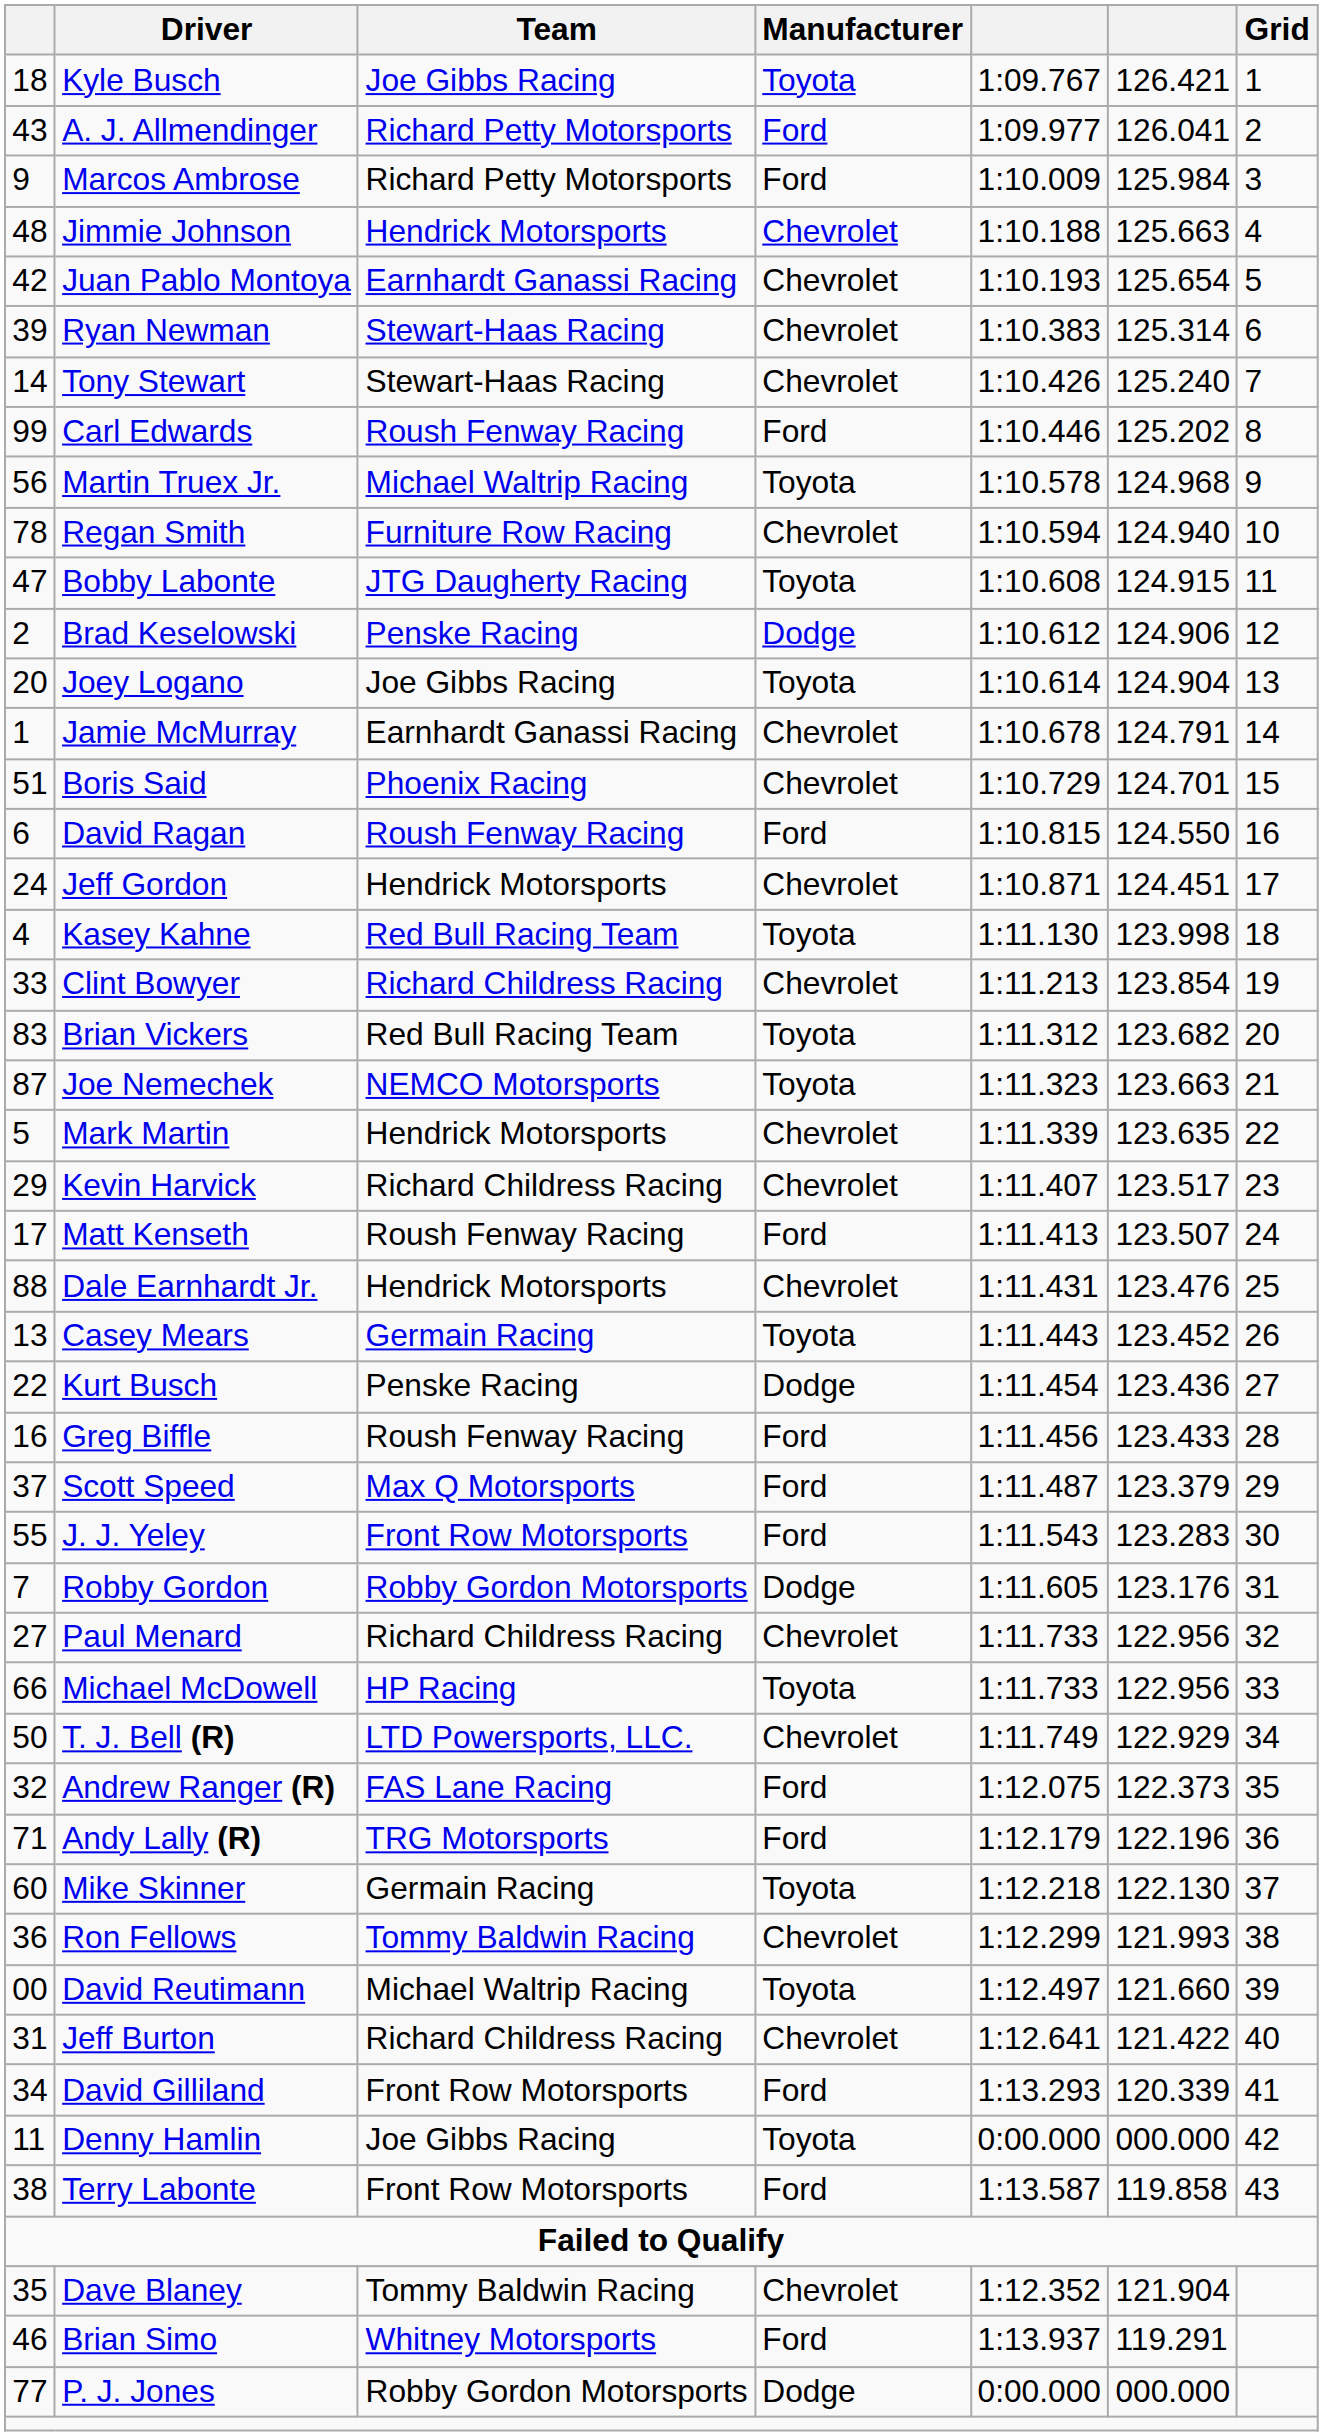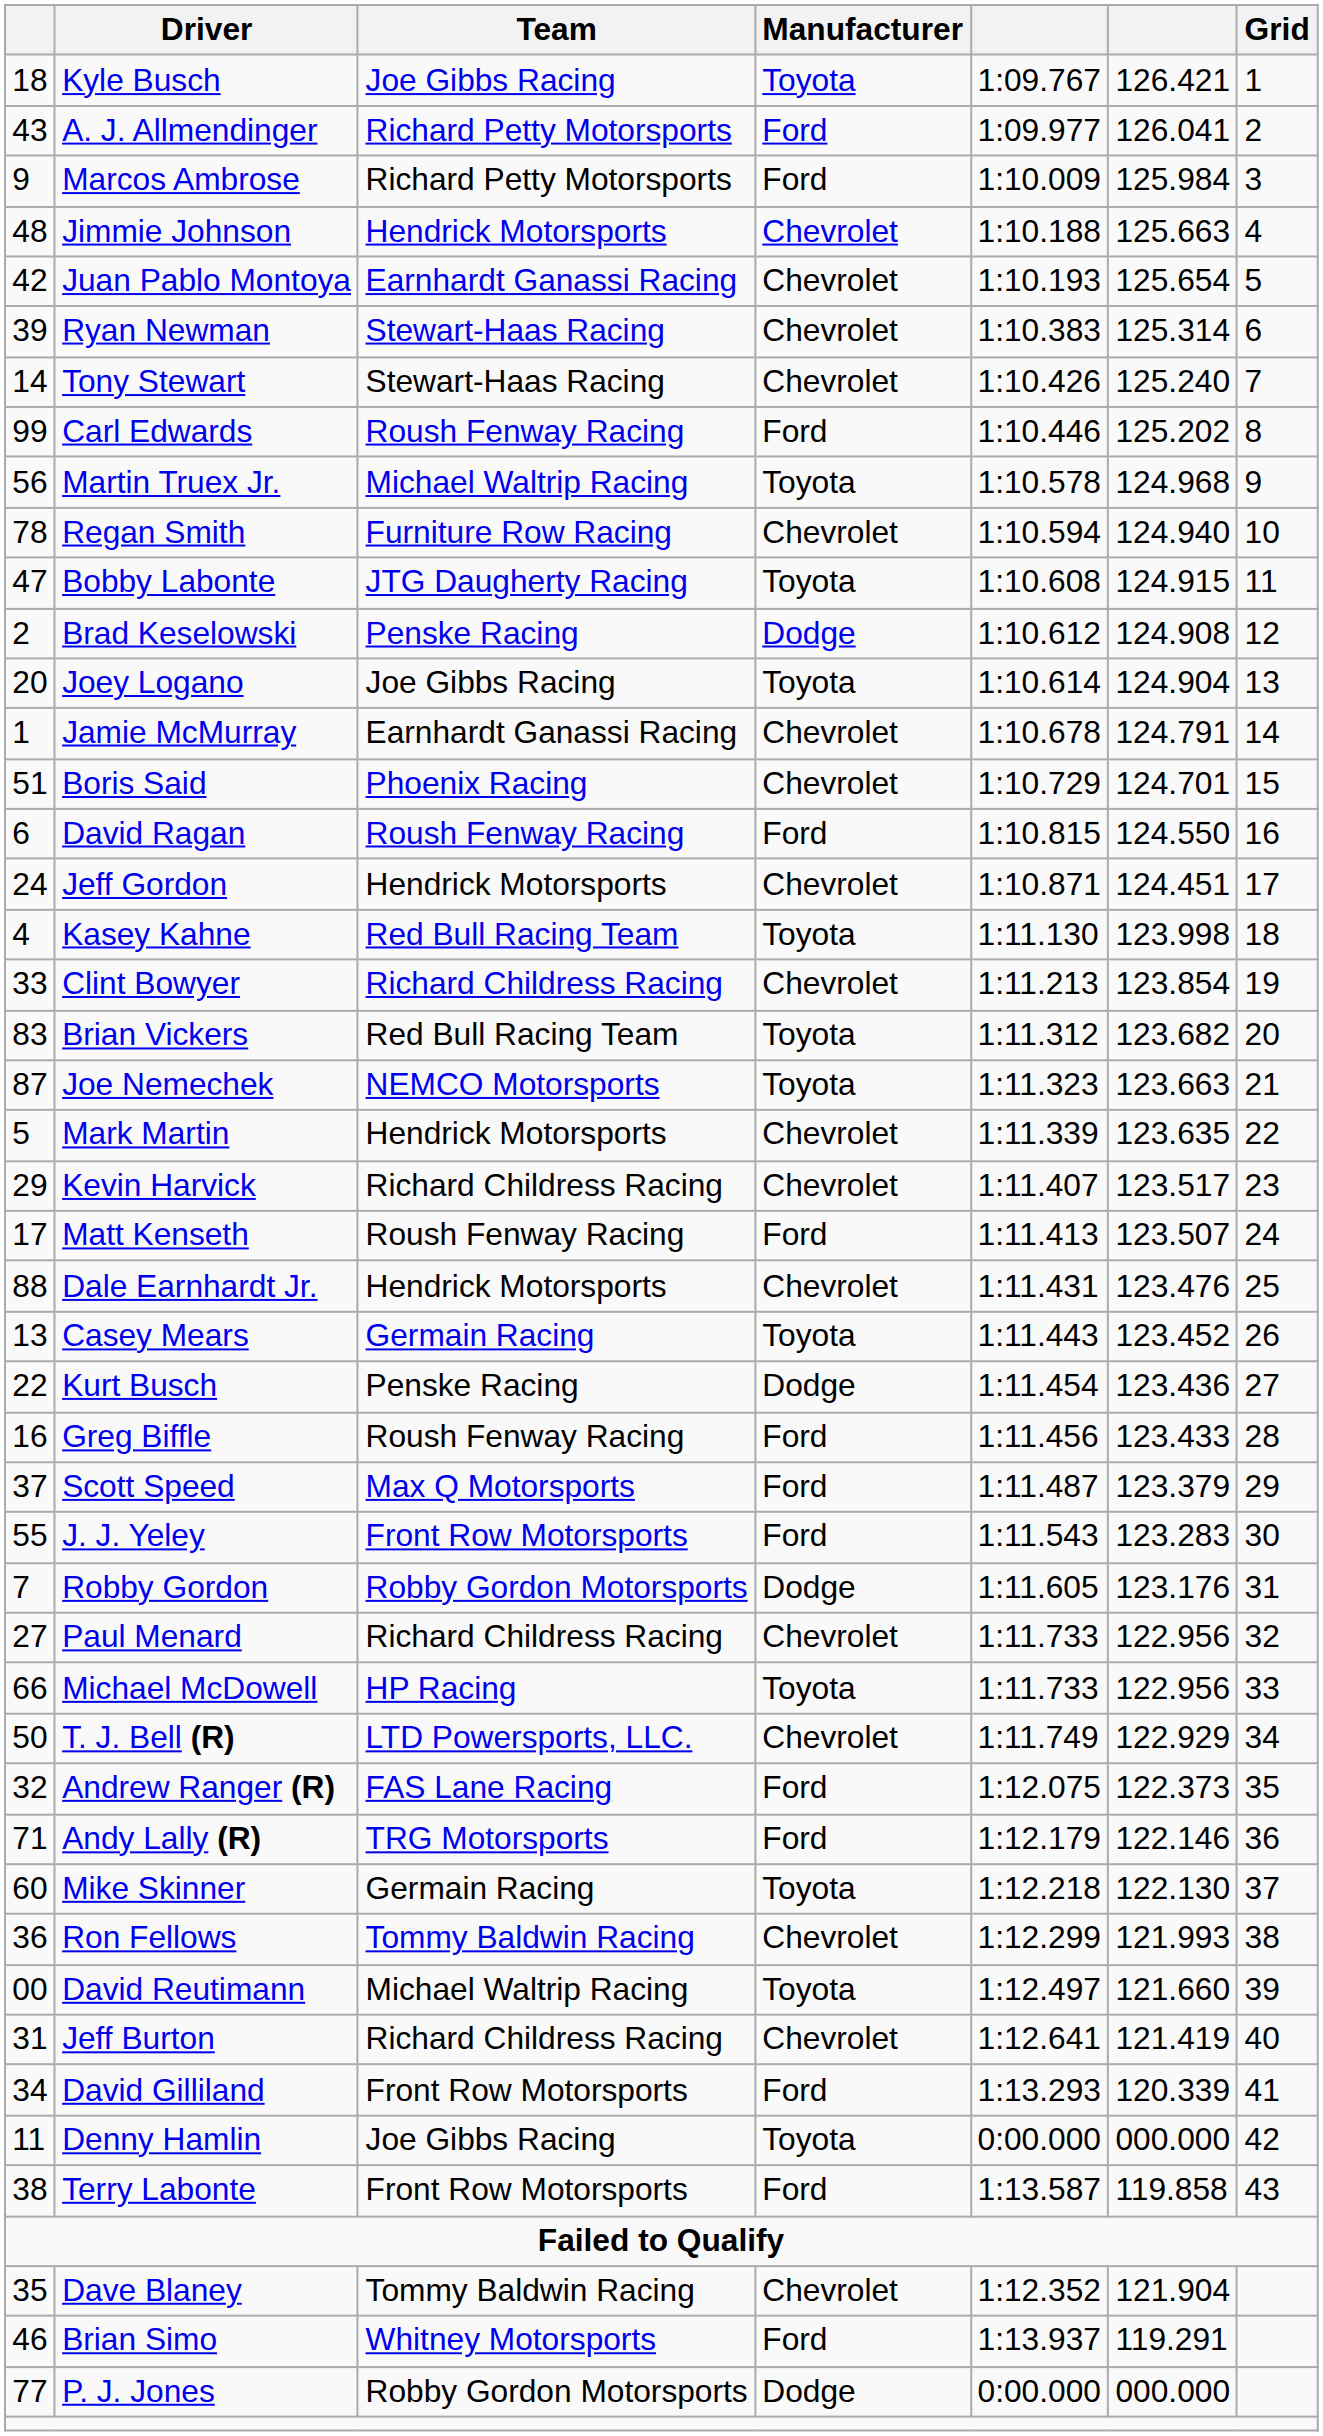Brad Keselowski | column 6: 124.906 -> 124.908
Andy Lally (R) | column 6: 122.196 -> 122.146
Jeff Burton | column 6: 121.422 -> 121.419
